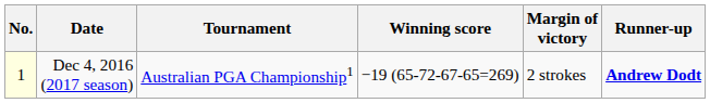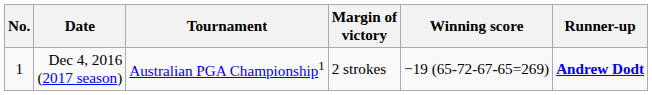columns swapped: Winning score <-> Margin of victory
Dec 4, 2016 (2017 season) | No.: lightyellow background -> no background
